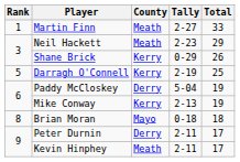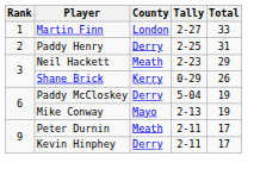Martin Finn | County: Meath -> London
+ row: 2 | Paddy Henry | Derry | 2-25 | 31
- row: 5 | Darragh O'Connell | Kerry | 2-19 | 25
Mike Conway | County: Kerry -> Mayo
- row: 8 | Brian Moran | Mayo | 0-18 | 18
Peter Durnin | County: Derry -> Meath
Kevin Hinphey | County: Meath -> Derry
